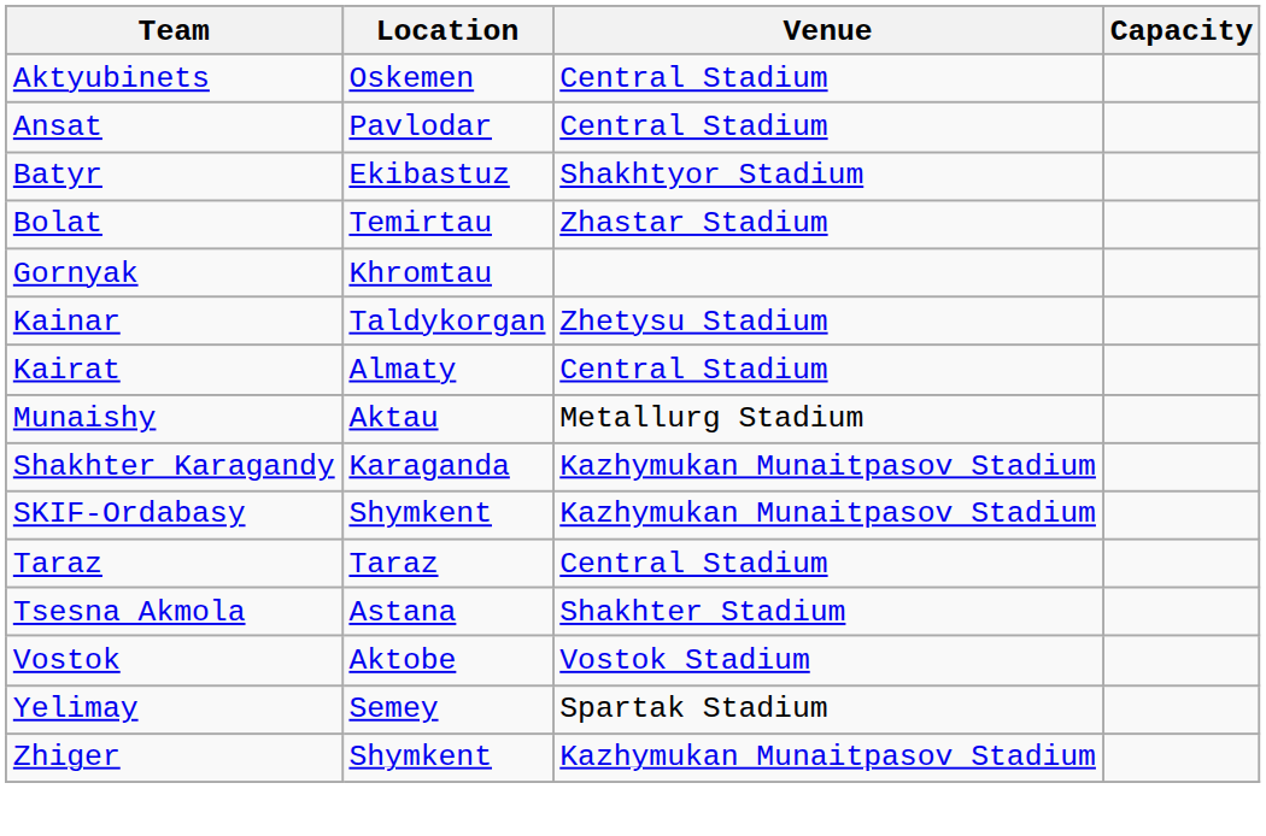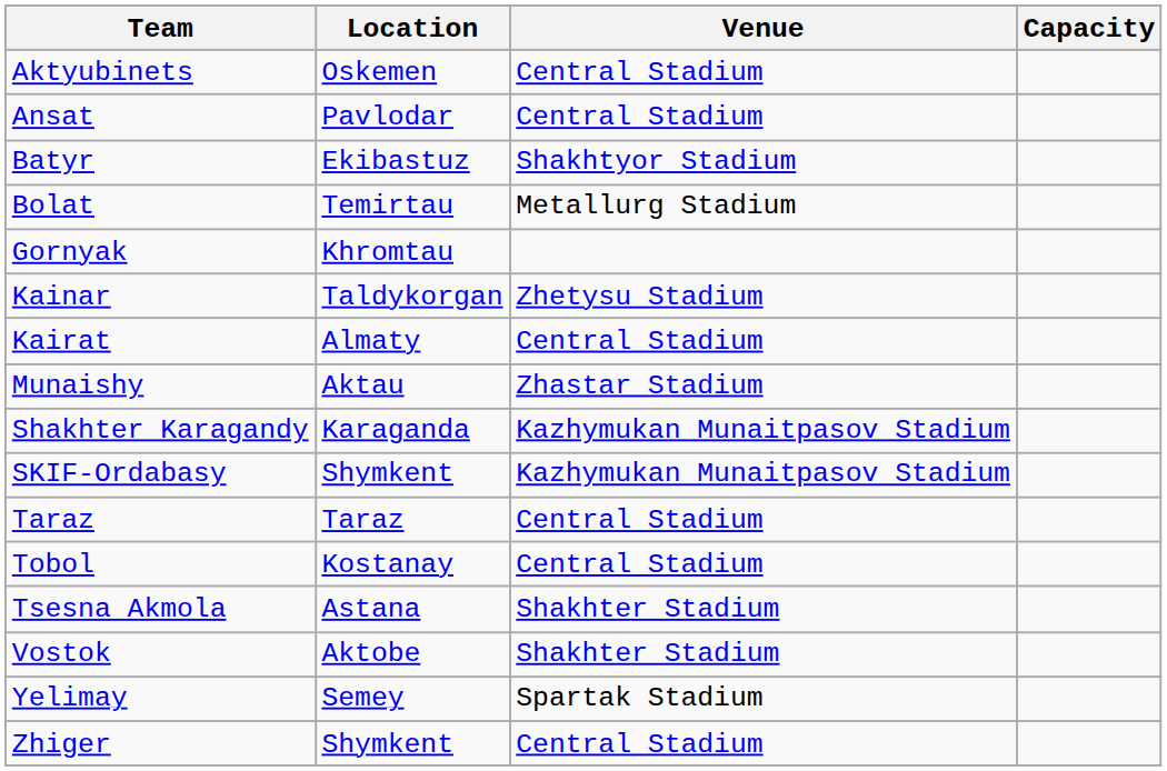Bolat | Venue: Zhastar Stadium -> Metallurg Stadium
Munaishy | Venue: Metallurg Stadium -> Zhastar Stadium
+ row: Tobol | Kostanay | Central Stadium
Vostok | Venue: Vostok Stadium -> Shakhter Stadium
Zhiger | Venue: Kazhymukan Munaitpasov Stadium -> Central Stadium
